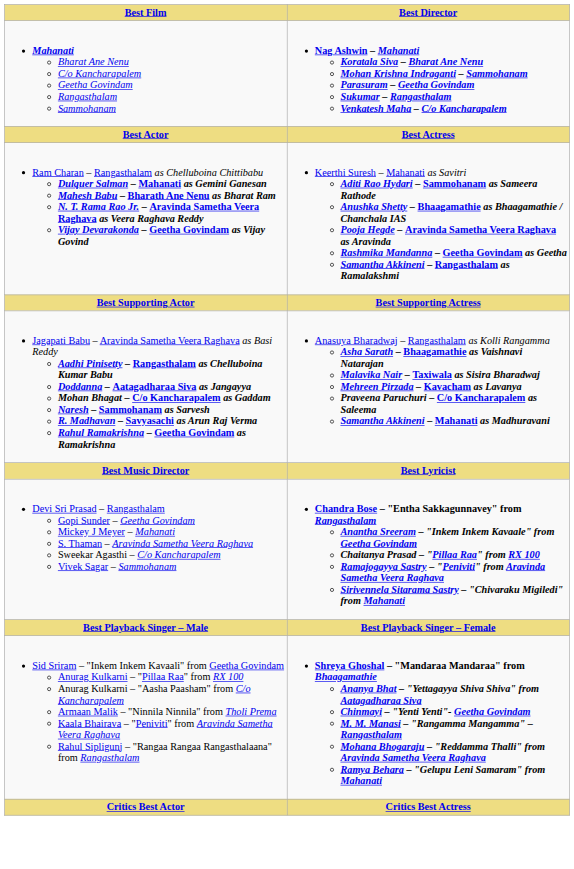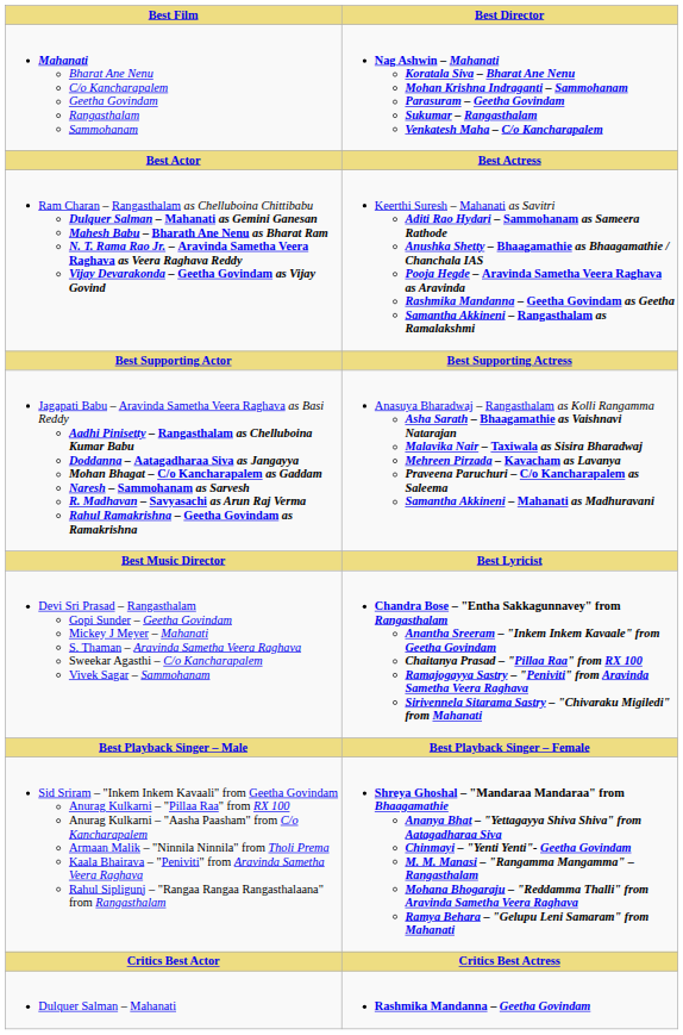+ row: Dulquer Salman – Mahanati | Rashmika Mandanna – Geetha Govindam
